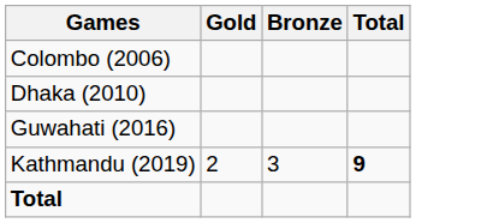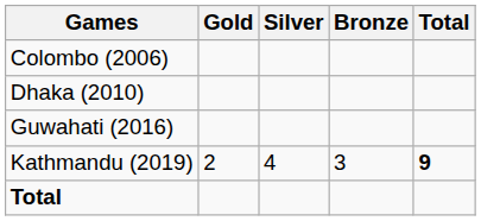+ column: Silver | 4
